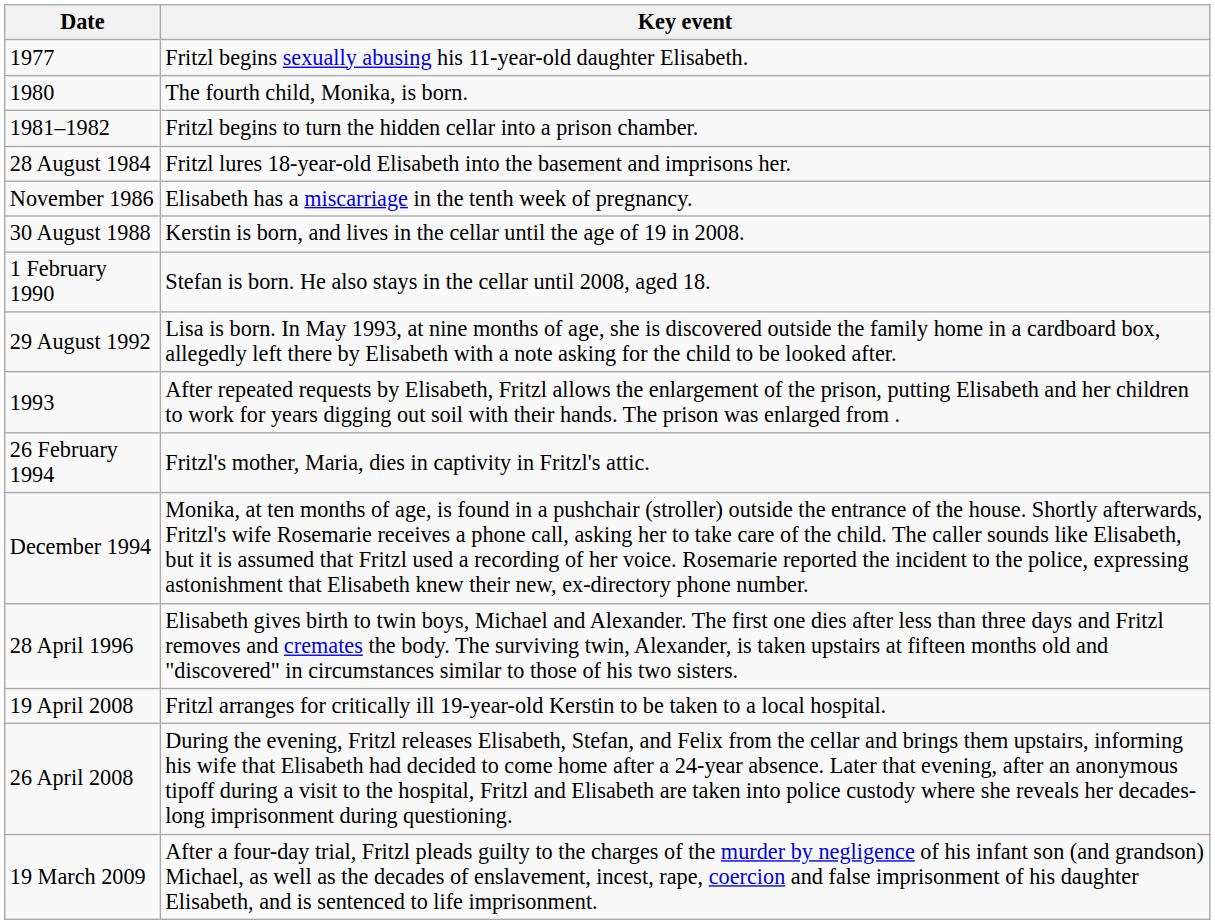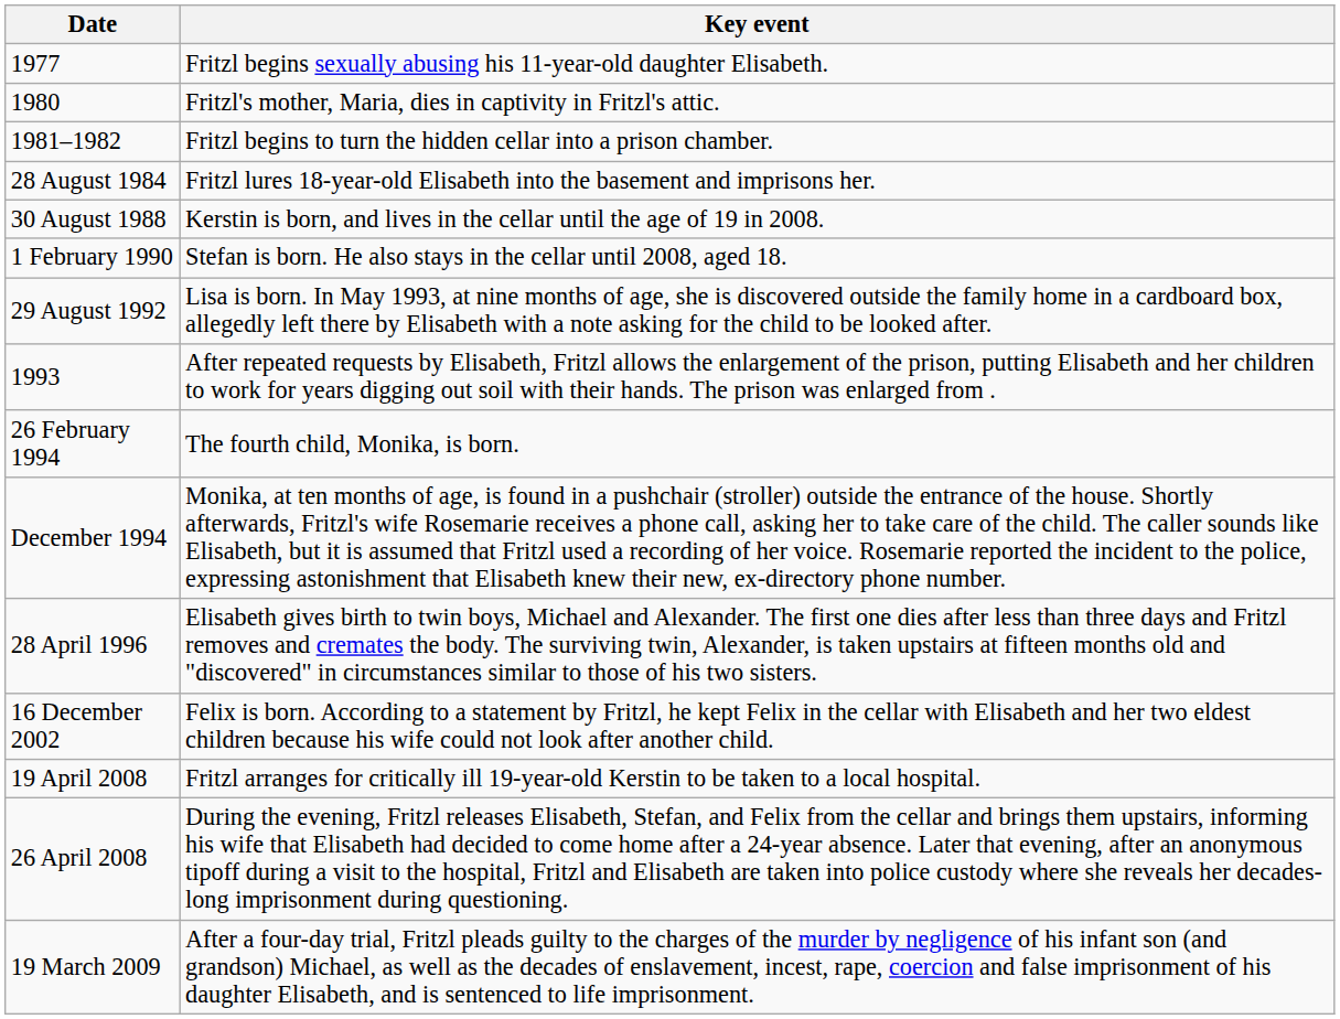1980 | Key event: The fourth child, Monika, is born. -> Fritzl's mother, Maria, dies in captivity in Fritzl's attic.
- row: November 1986 | Elisabeth has a miscarriage in the tenth week of pregnancy.
26 February 1994 | Key event: Fritzl's mother, Maria, dies in captivity in Fritzl's attic. -> The fourth child, Monika, is born.
+ row: 16 December 2002 | Felix is born. According to a statement by Fritzl, he kept Felix in the cellar with Elisabeth and her two eldest children because his wife could not look after another child.
